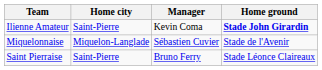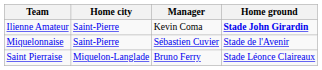Miquelonnaise | Home city: Miquelon-Langlade -> Saint-Pierre
Saint Pierraise | Home city: Saint-Pierre -> Miquelon-Langlade
